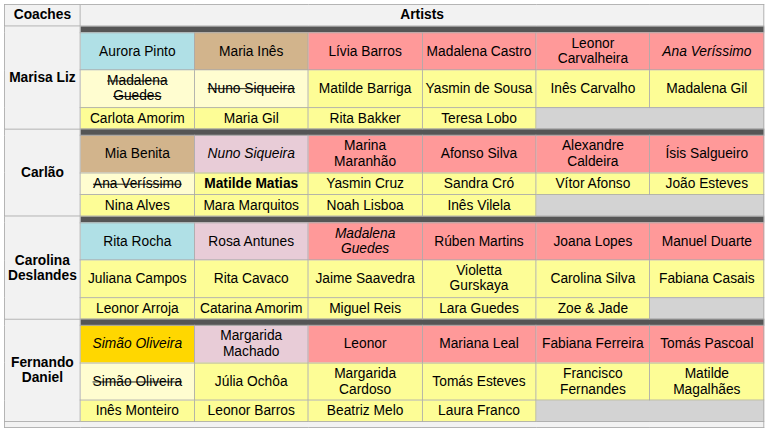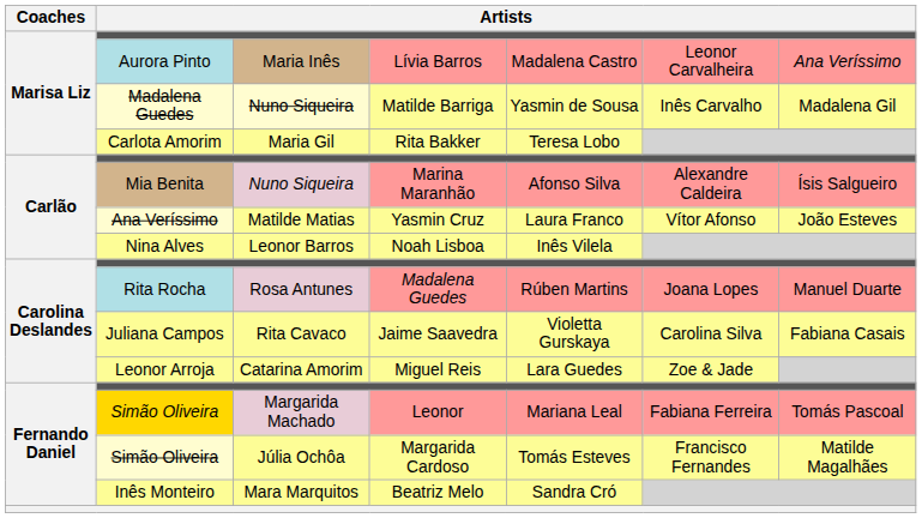Yasmin Cruz | column 3: bold -> normal
Yasmin Cruz | column 5: Sandra Cró -> Laura Franco
Noah Lisboa | column 3: Mara Marquitos -> Leonor Barros
Beatriz Melo | column 3: Leonor Barros -> Mara Marquitos
Beatriz Melo | column 5: Laura Franco -> Sandra Cró
